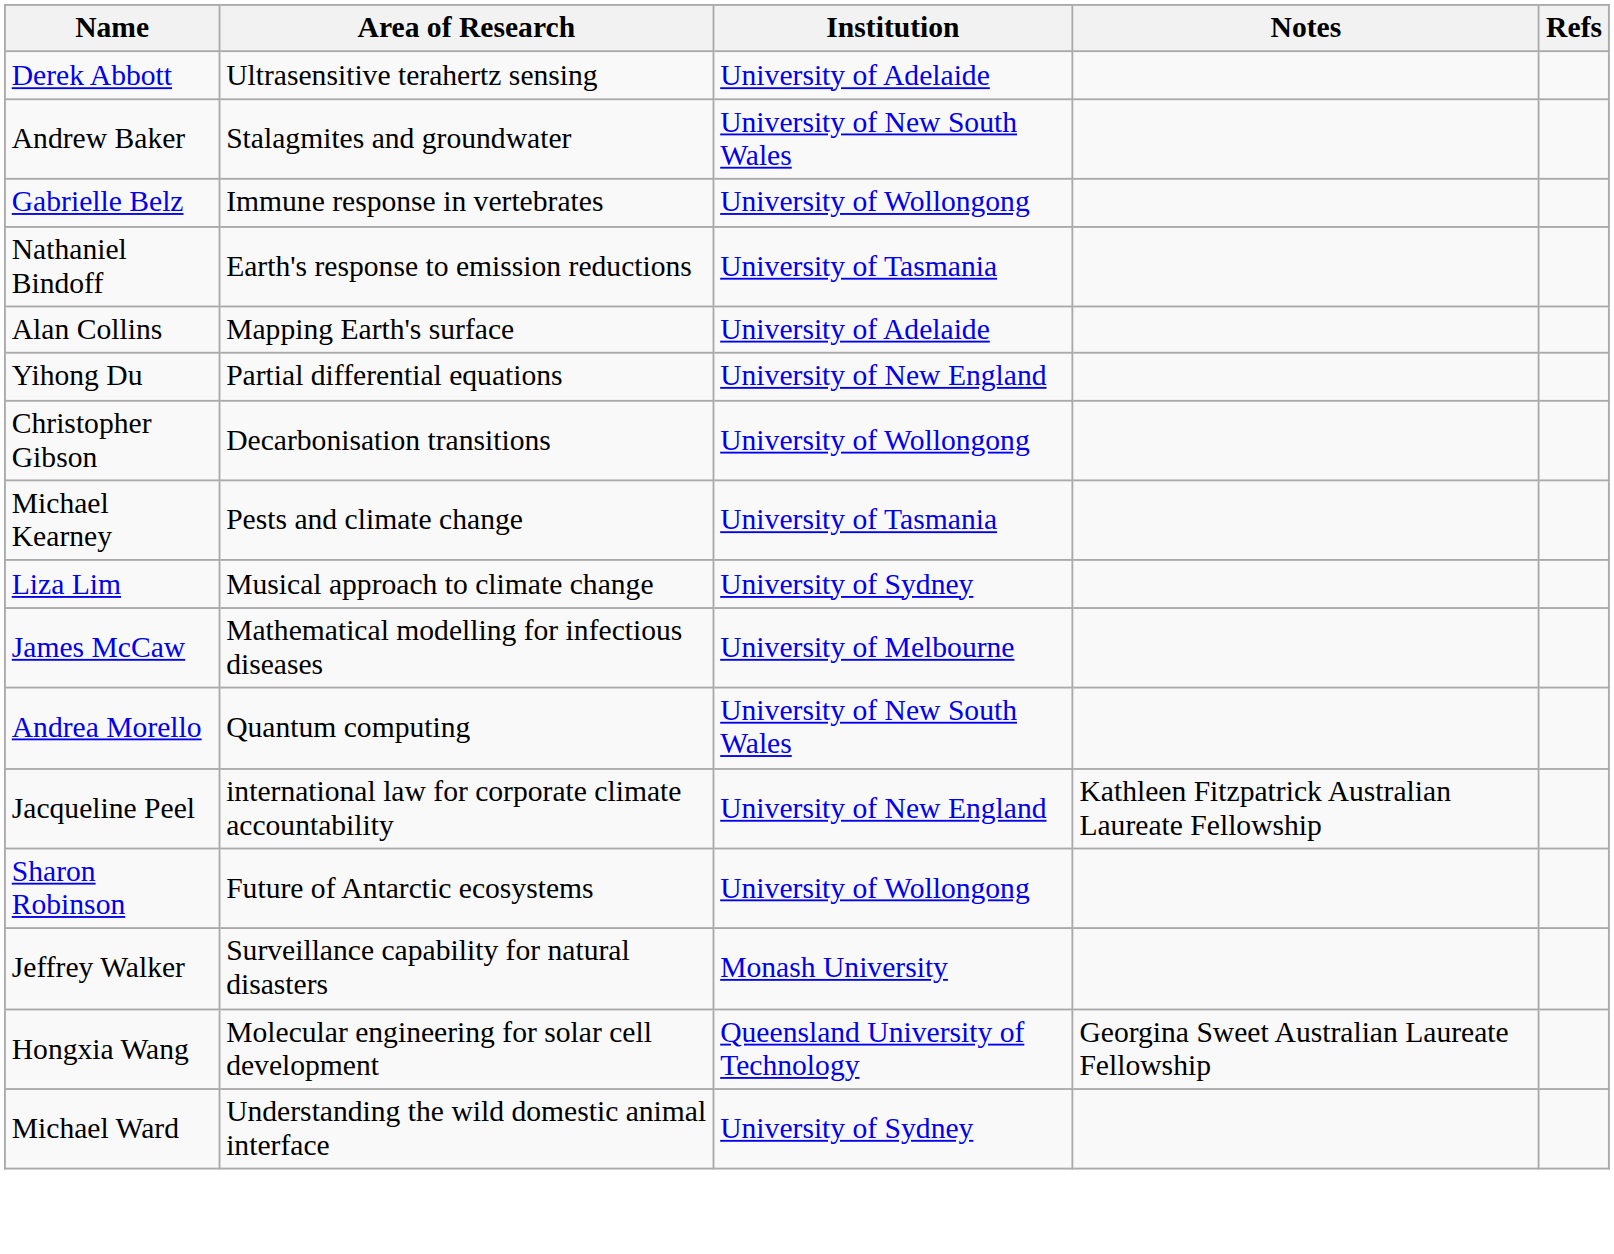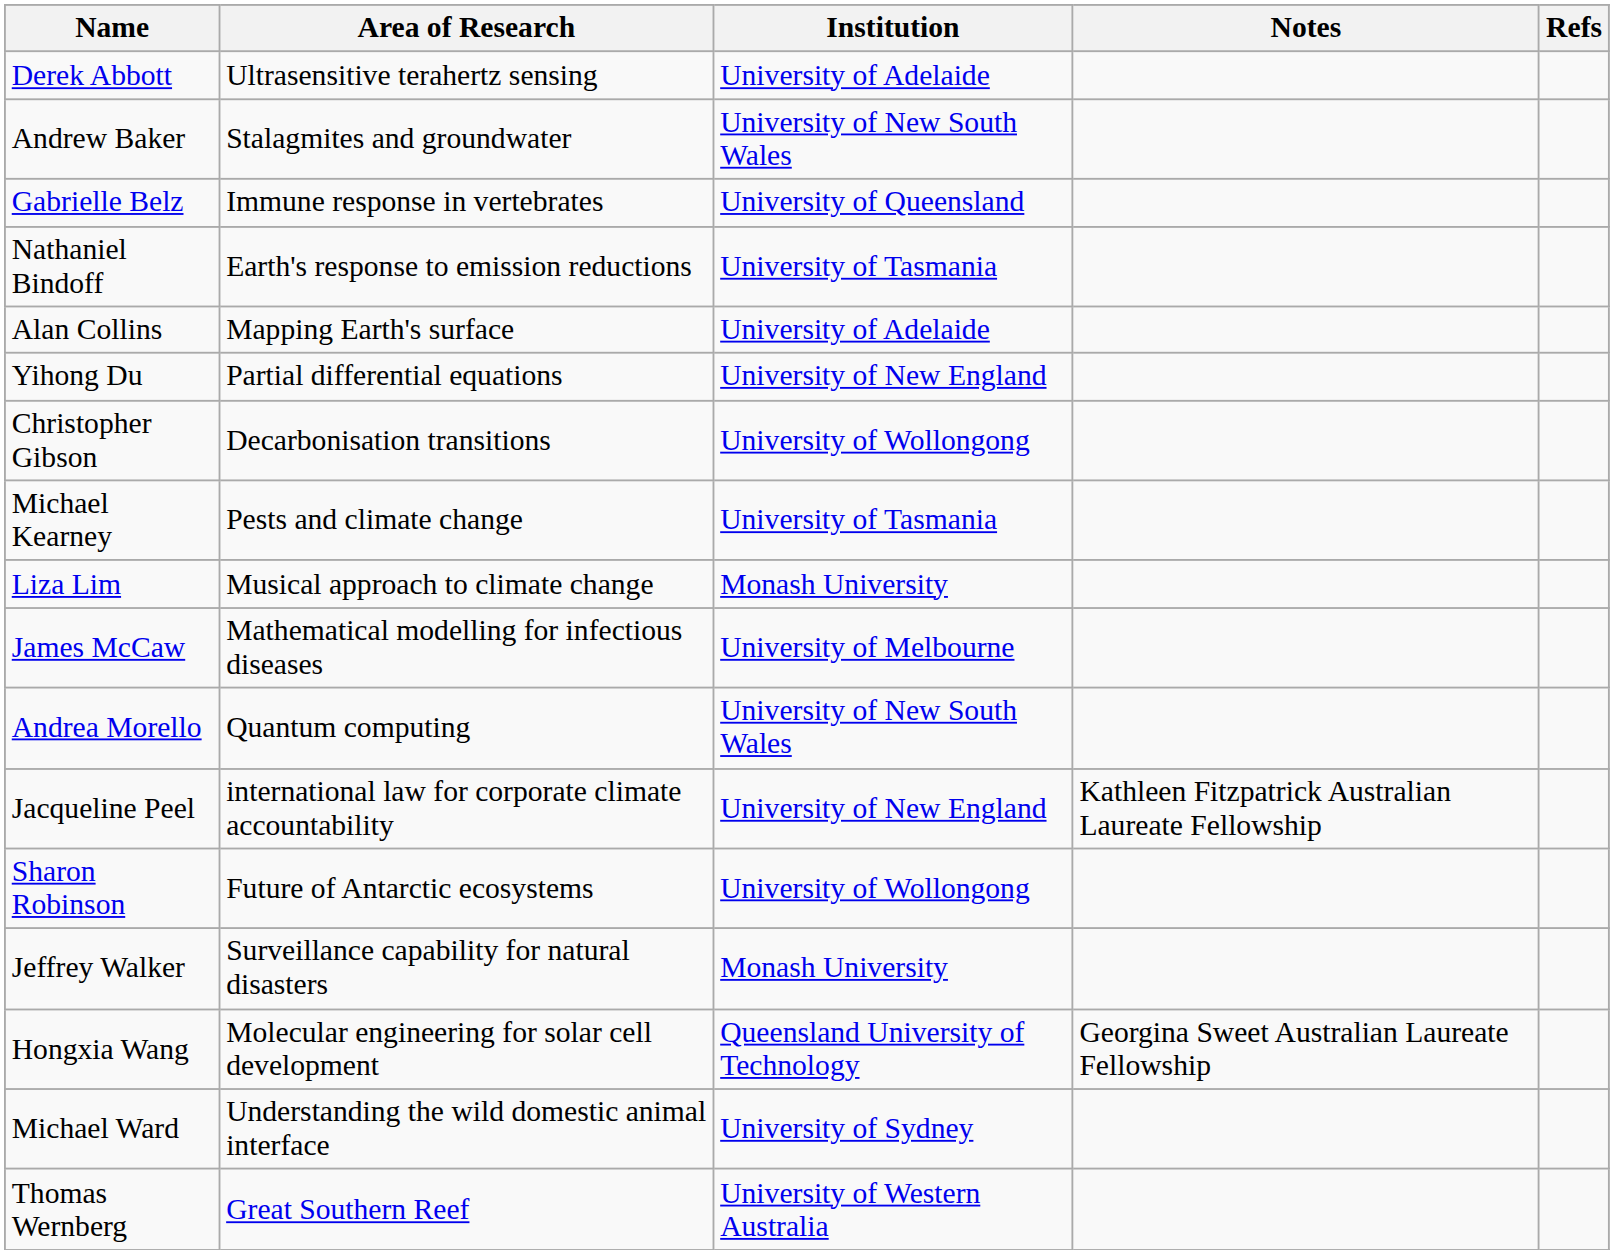Gabrielle Belz | Institution: University of Wollongong -> University of Queensland
Liza Lim | Institution: University of Sydney -> Monash University
+ row: Thomas Wernberg | Great Southern Reef | University of Western Australia
